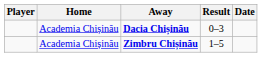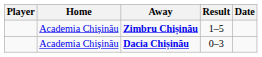rows swapped: Zimbru Chișinău <-> Dacia Chișinău
